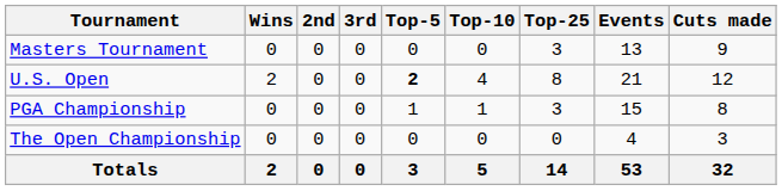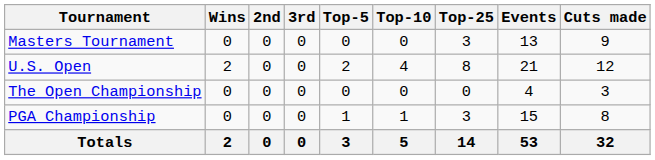U.S. Open | Top-5: bold -> normal
rows swapped: The Open Championship <-> PGA Championship
